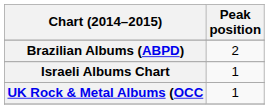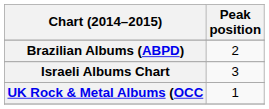Israeli Albums Chart | Peak position: 1 -> 3
